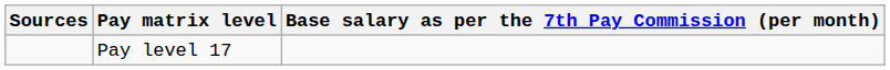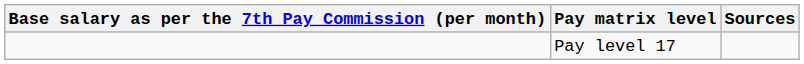columns swapped: Base salary as per the 7th Pay Commission (per month) <-> Sources
